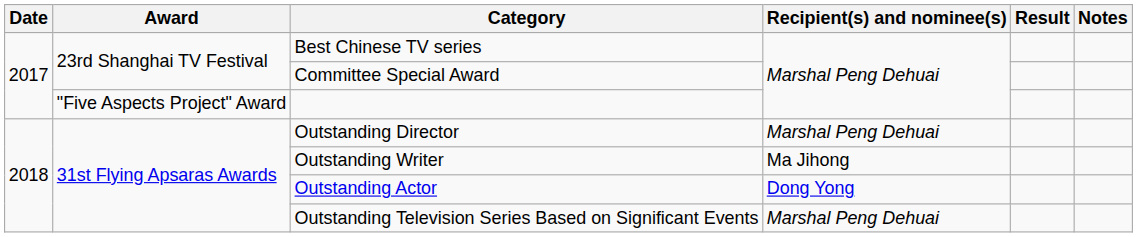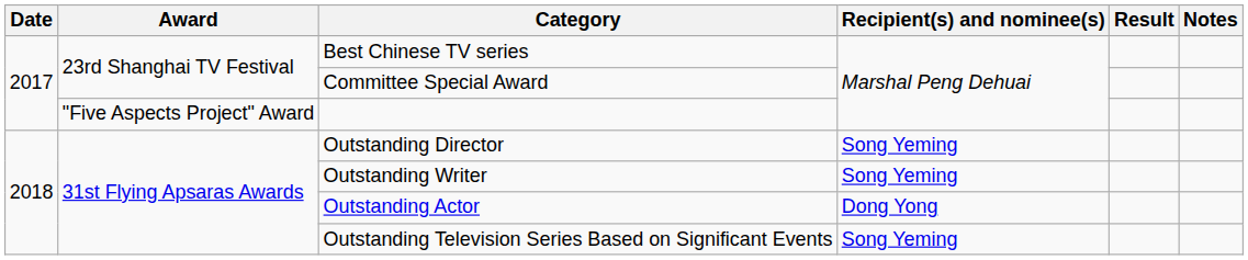Outstanding Director | Recipient(s) and nominee(s): Marshal Peng Dehuai -> Song Yeming
Outstanding Writer | Recipient(s) and nominee(s): Ma Jihong -> Song Yeming
Outstanding Television Series Based on Significant Events | Recipient(s) and nominee(s): Marshal Peng Dehuai -> Song Yeming
